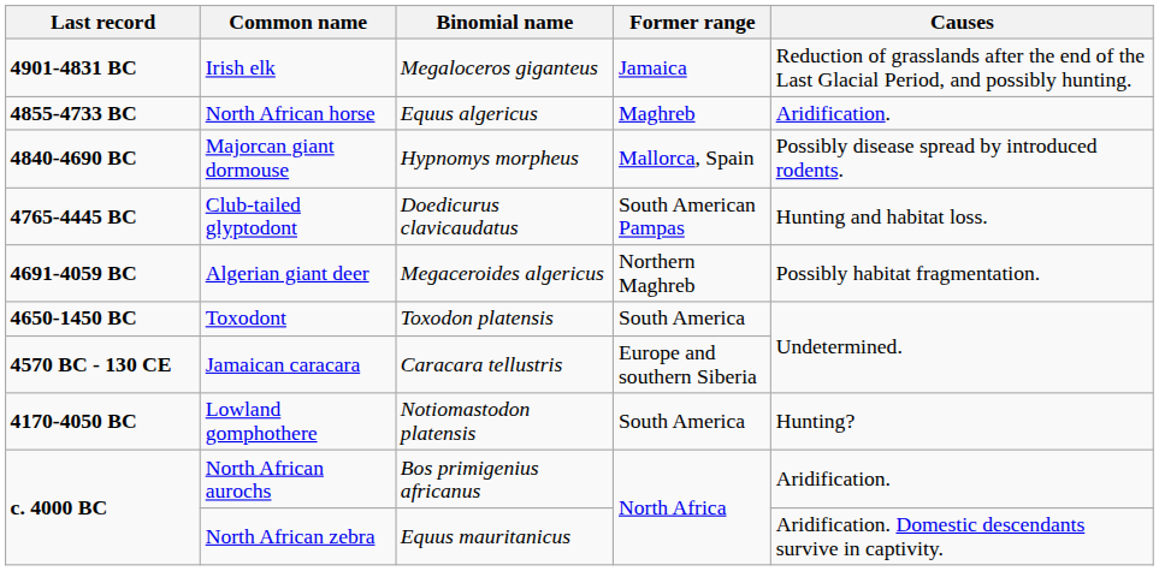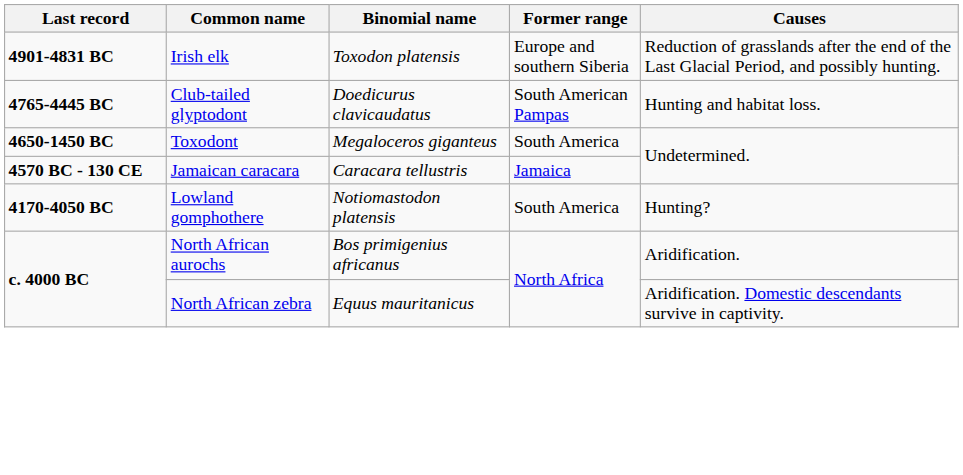Irish elk | Binomial name: Megaloceros giganteus -> Toxodon platensis
Irish elk | Former range: Jamaica -> Europe and southern Siberia
- row: 4855-4733 BC | North African horse | Equus algericus | Maghreb | Aridification.
- row: 4840-4690 BC | Majorcan giant dormouse | Hypnomys morpheus | Mallorca, Spain | Possibly disease spread by introduced rodents.
- row: 4691-4059 BC | Algerian giant deer | Megaceroides algericus | Northern Maghreb | Possibly habitat fragmentation.
Toxodont | Binomial name: Toxodon platensis -> Megaloceros giganteus
Jamaican caracara | Former range: Europe and southern Siberia -> Jamaica
